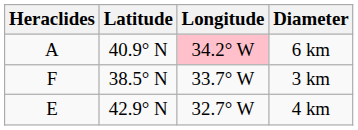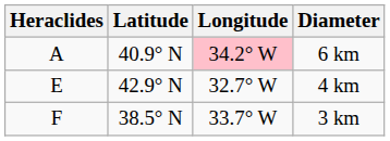rows swapped: 4 km <-> 3 km
